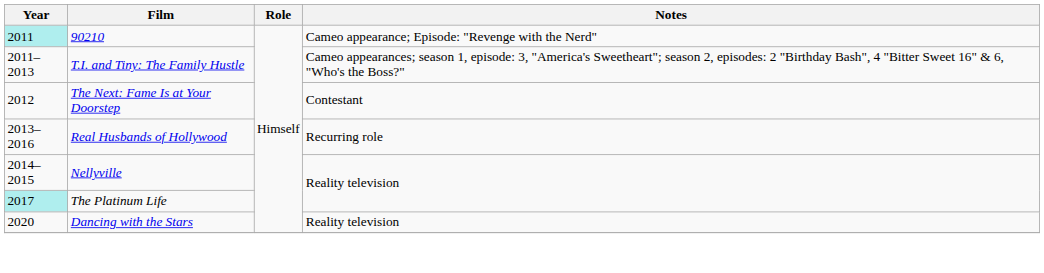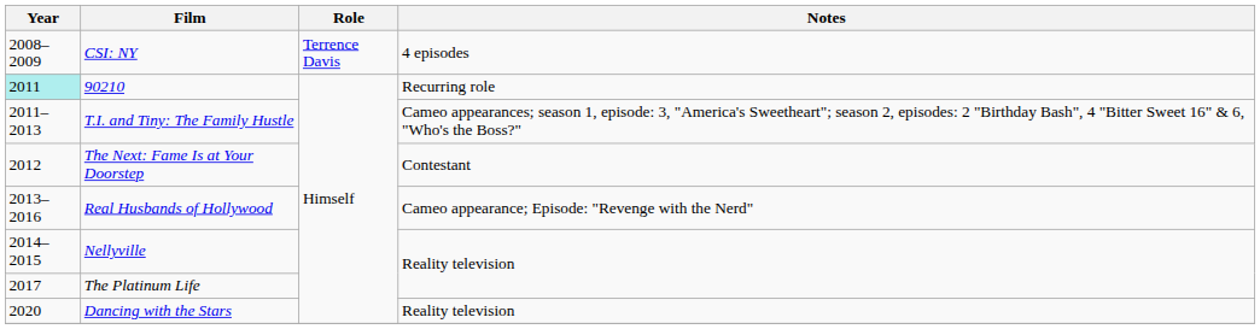+ row: 2008–2009 | CSI: NY | Terrence Davis | 4 episodes
90210 | Notes: Cameo appearance; Episode: "Revenge with the Nerd" -> Recurring role
Real Husbands of Hollywood | Notes: Recurring role -> Cameo appearance; Episode: "Revenge with the Nerd"
The Platinum Life | Year: paleturquoise background -> no background
